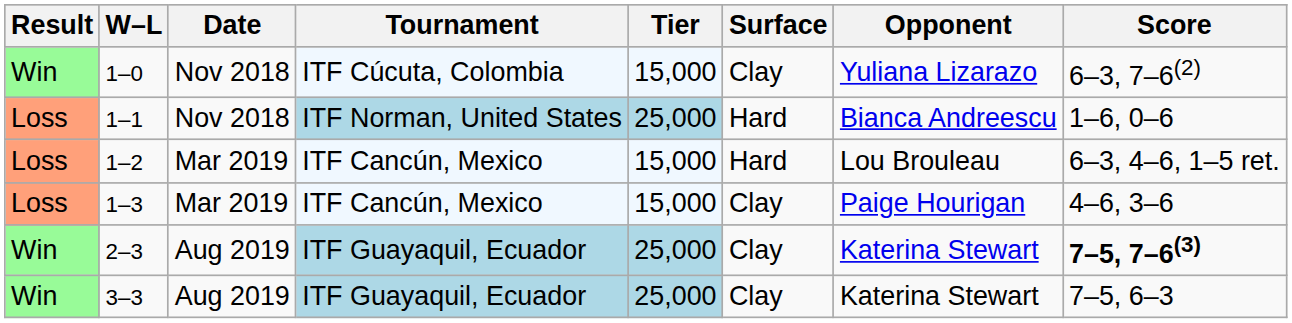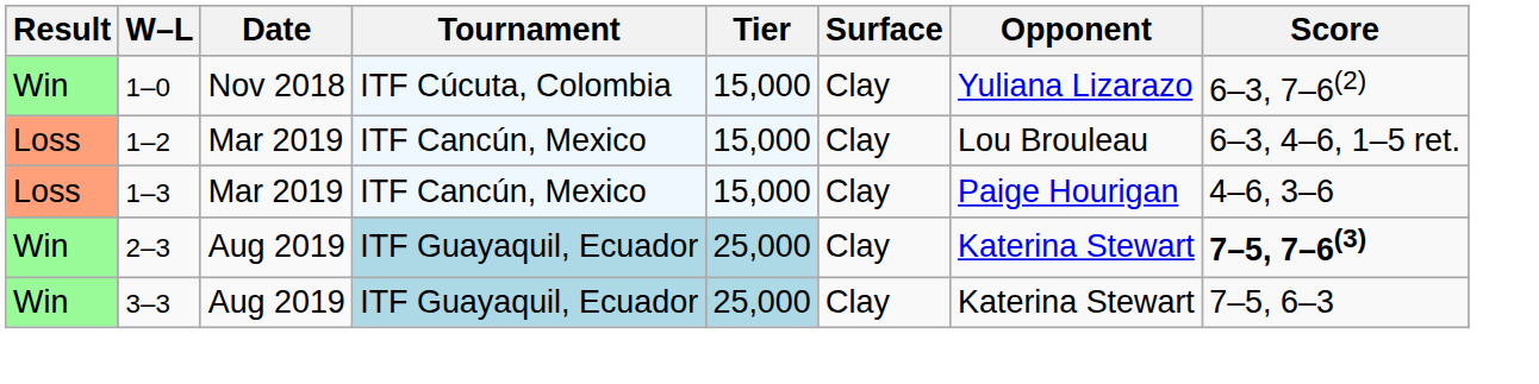- row: Loss | 1–1 | Nov 2018 | ITF Norman, United States | 25,000 | Hard | Bianca Andreescu | 1–6, 0–6
1–2 | Surface: Hard -> Clay
